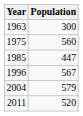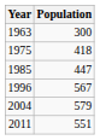1975 | Population: 560 -> 418
2011 | Population: 520 -> 551
